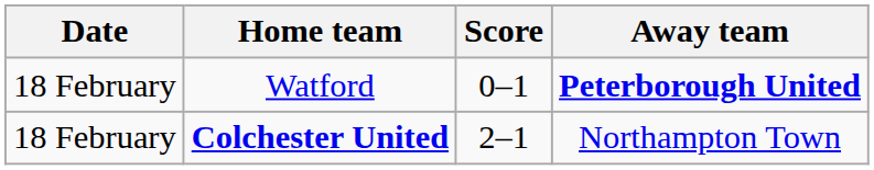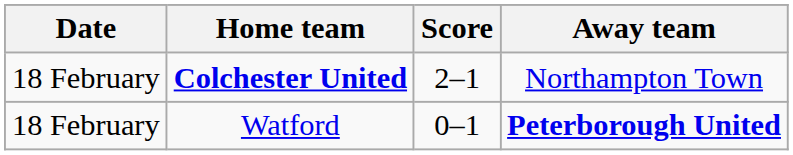rows swapped: Colchester United <-> Watford
